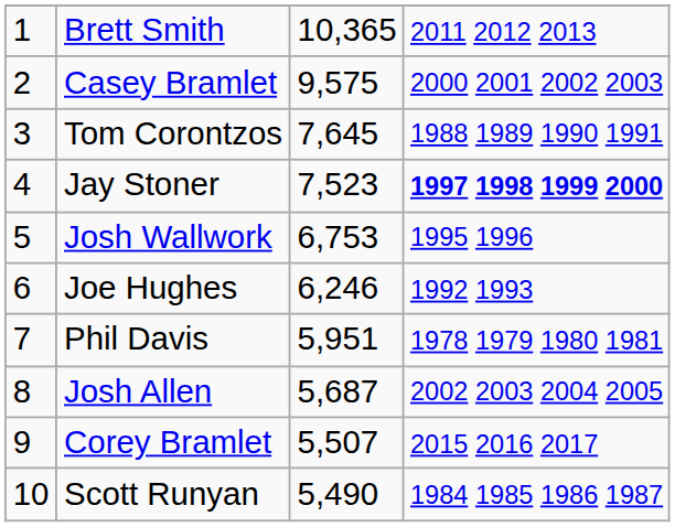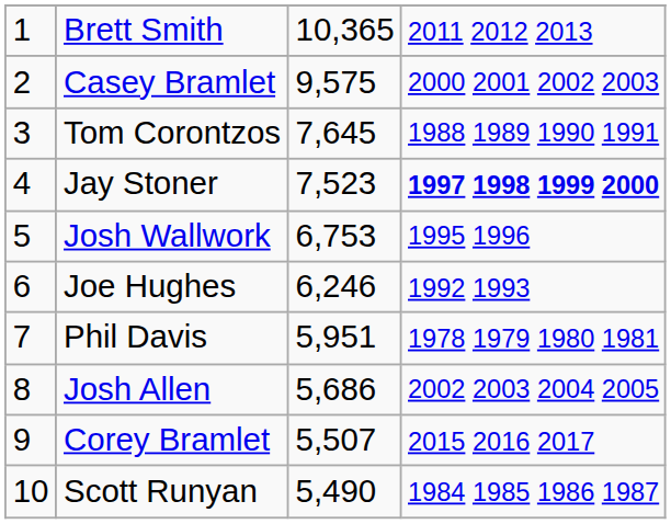Josh Allen | column 3: 5,687 -> 5,686
